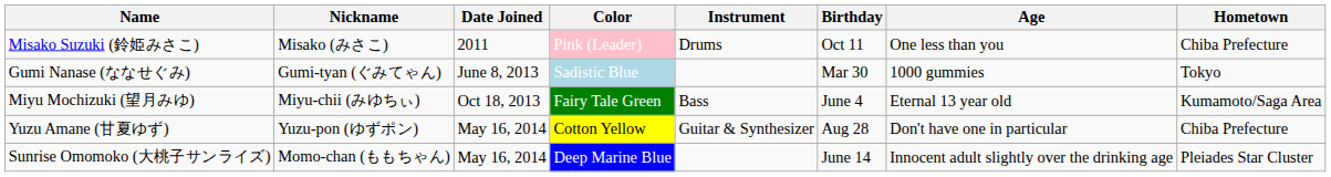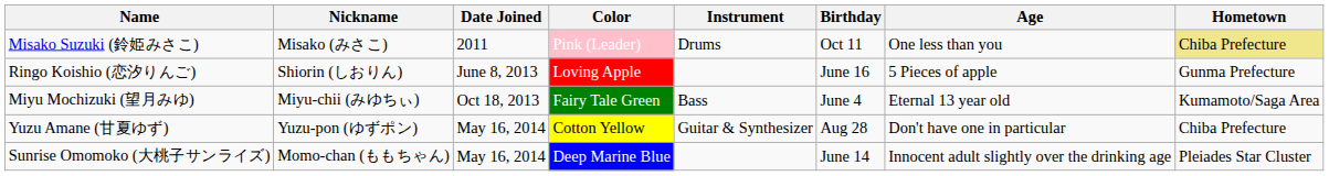Misako Suzuki (鈴姫みさこ) | Hometown: no background -> khaki background
+ row: Ringo Koishio (恋汐りんご) | Shiorin (しおりん) | June 8, 2013 | Loving Apple | June 16 | 5 Pieces of apple | Gunma Prefecture
- row: Gumi Nanase (ななせぐみ) | Gumi-tyan (ぐみてゃん) | June 8, 2013 | Sadistic Blue | Mar 30 | 1000 gummies | Tokyo
